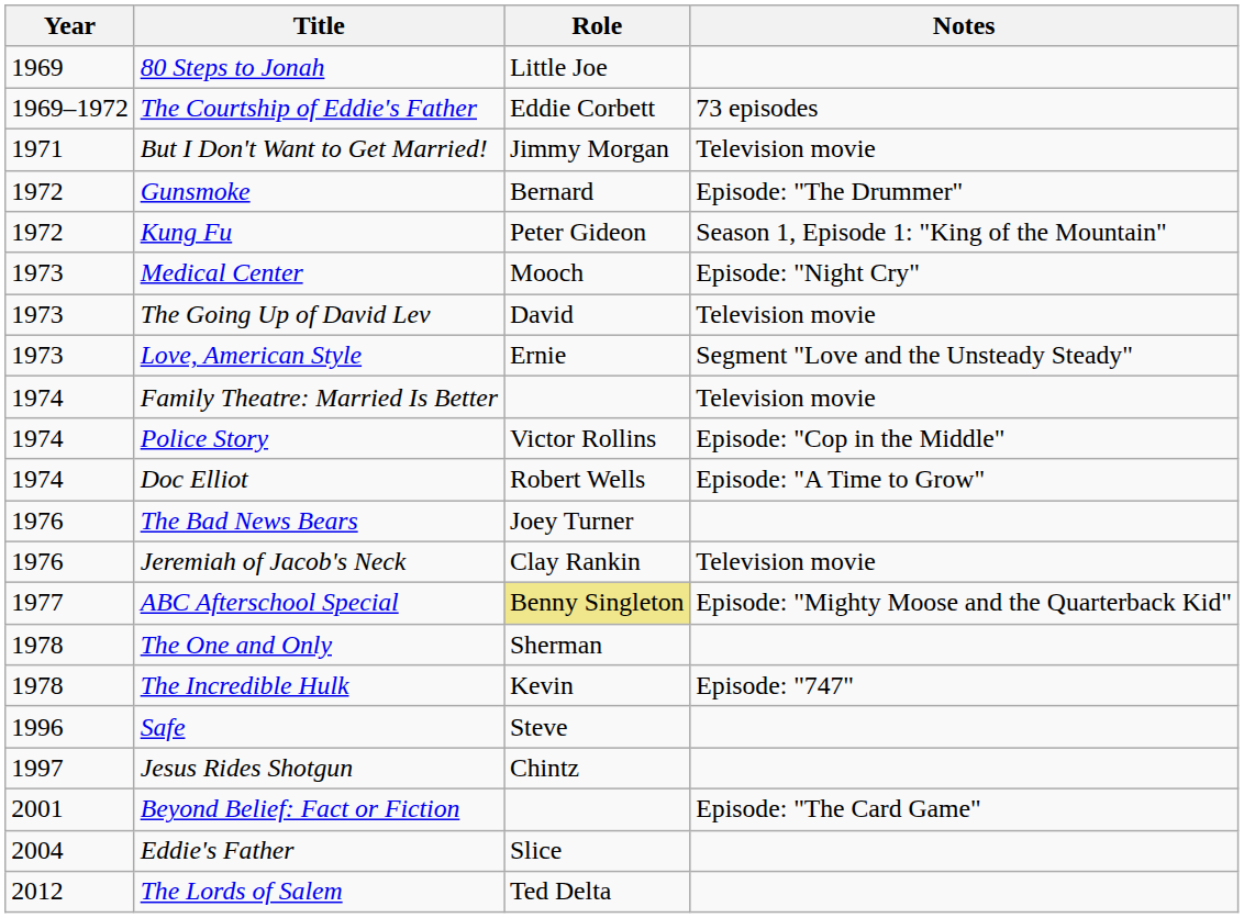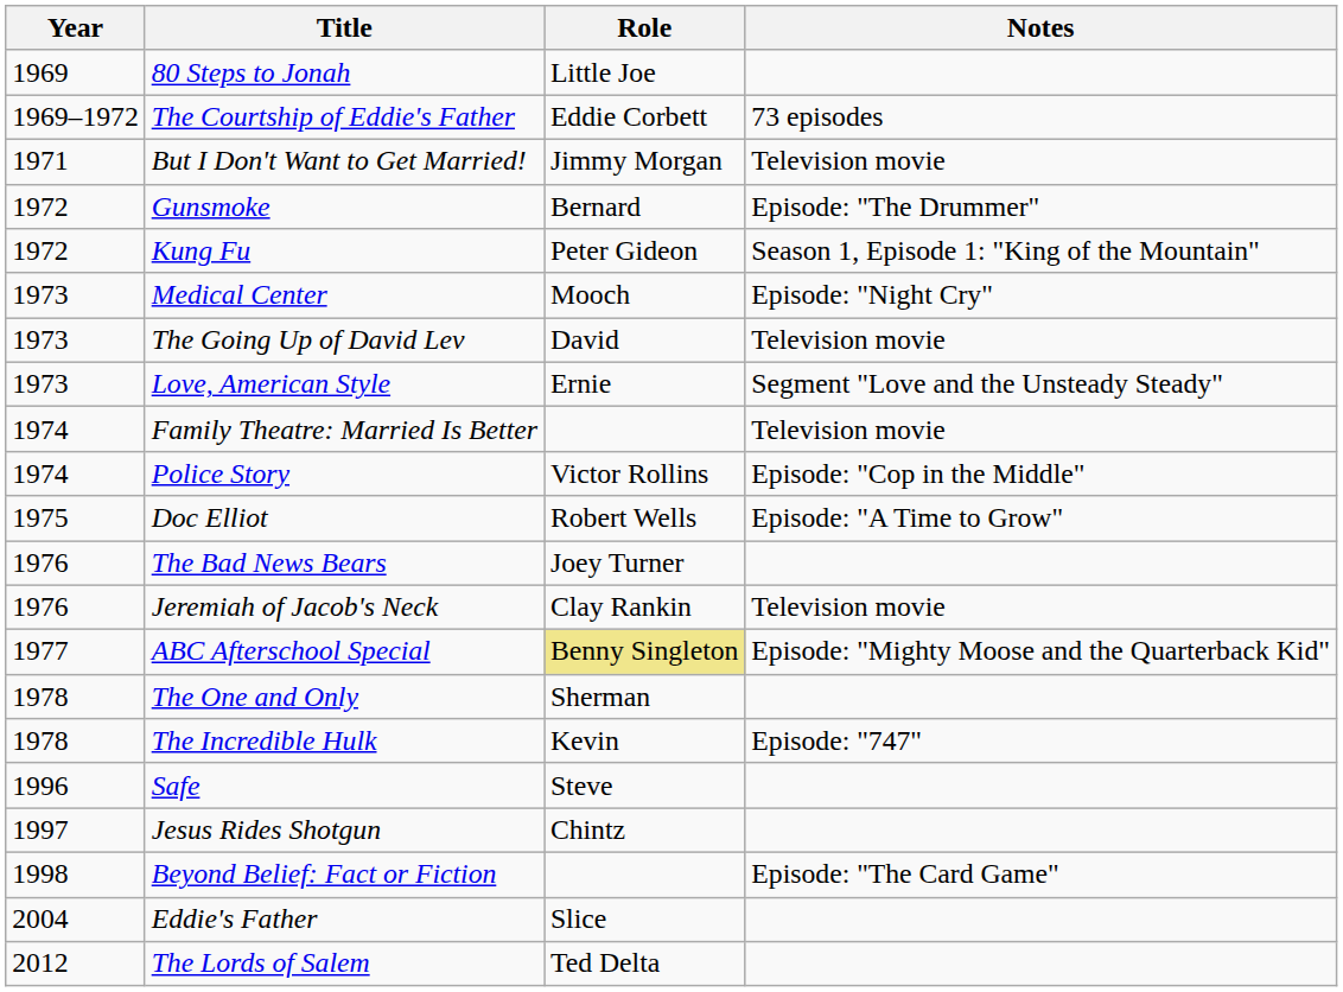Doc Elliot | Year: 1974 -> 1975
Beyond Belief: Fact or Fiction | Year: 2001 -> 1998
